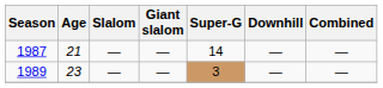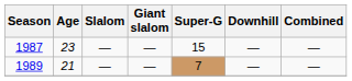1987 | Age: 21 -> 23
1987 | Super-G: 14 -> 15
1989 | Age: 23 -> 21
1989 | Super-G: 3 -> 7
